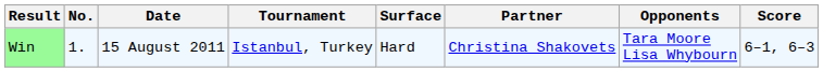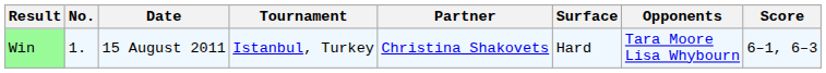columns swapped: Surface <-> Partner
